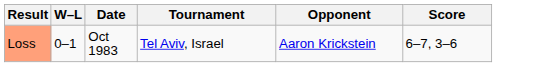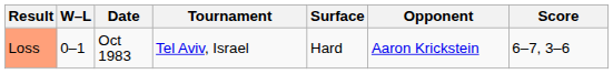+ column: Surface | Hard
